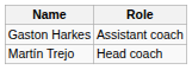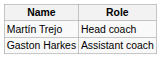rows swapped: Martín Trejo <-> Gaston Harkes
